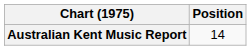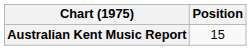Australian Kent Music Report | Position: 14 -> 15
